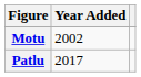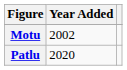Patlu | Year Added: 2017 -> 2020
